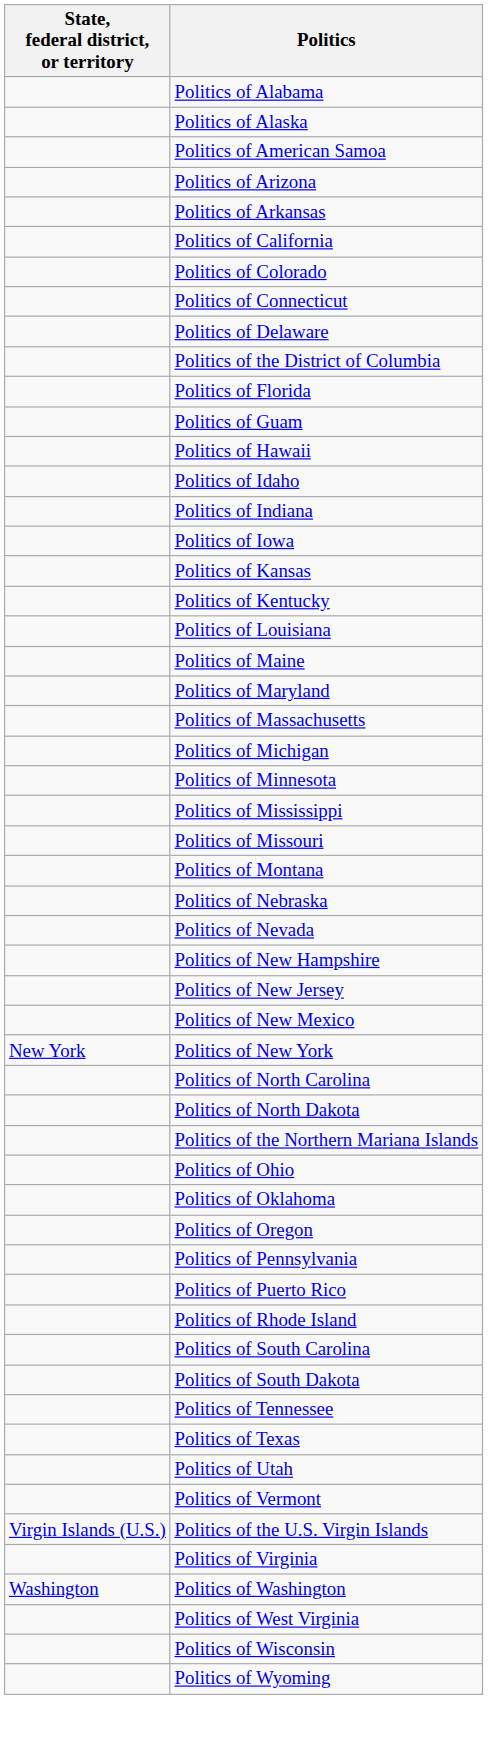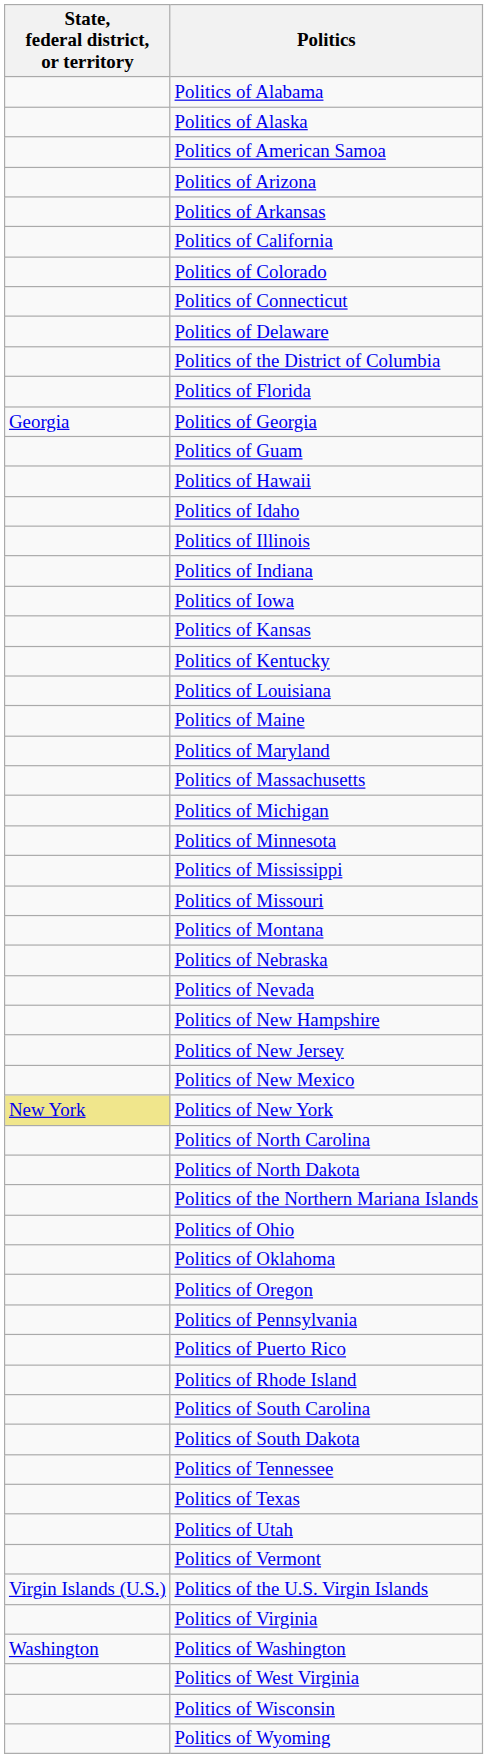+ row: Georgia | Politics of Georgia
+ row: Politics of Illinois
Politics of New York | State, federal district, or territory: no background -> khaki background
